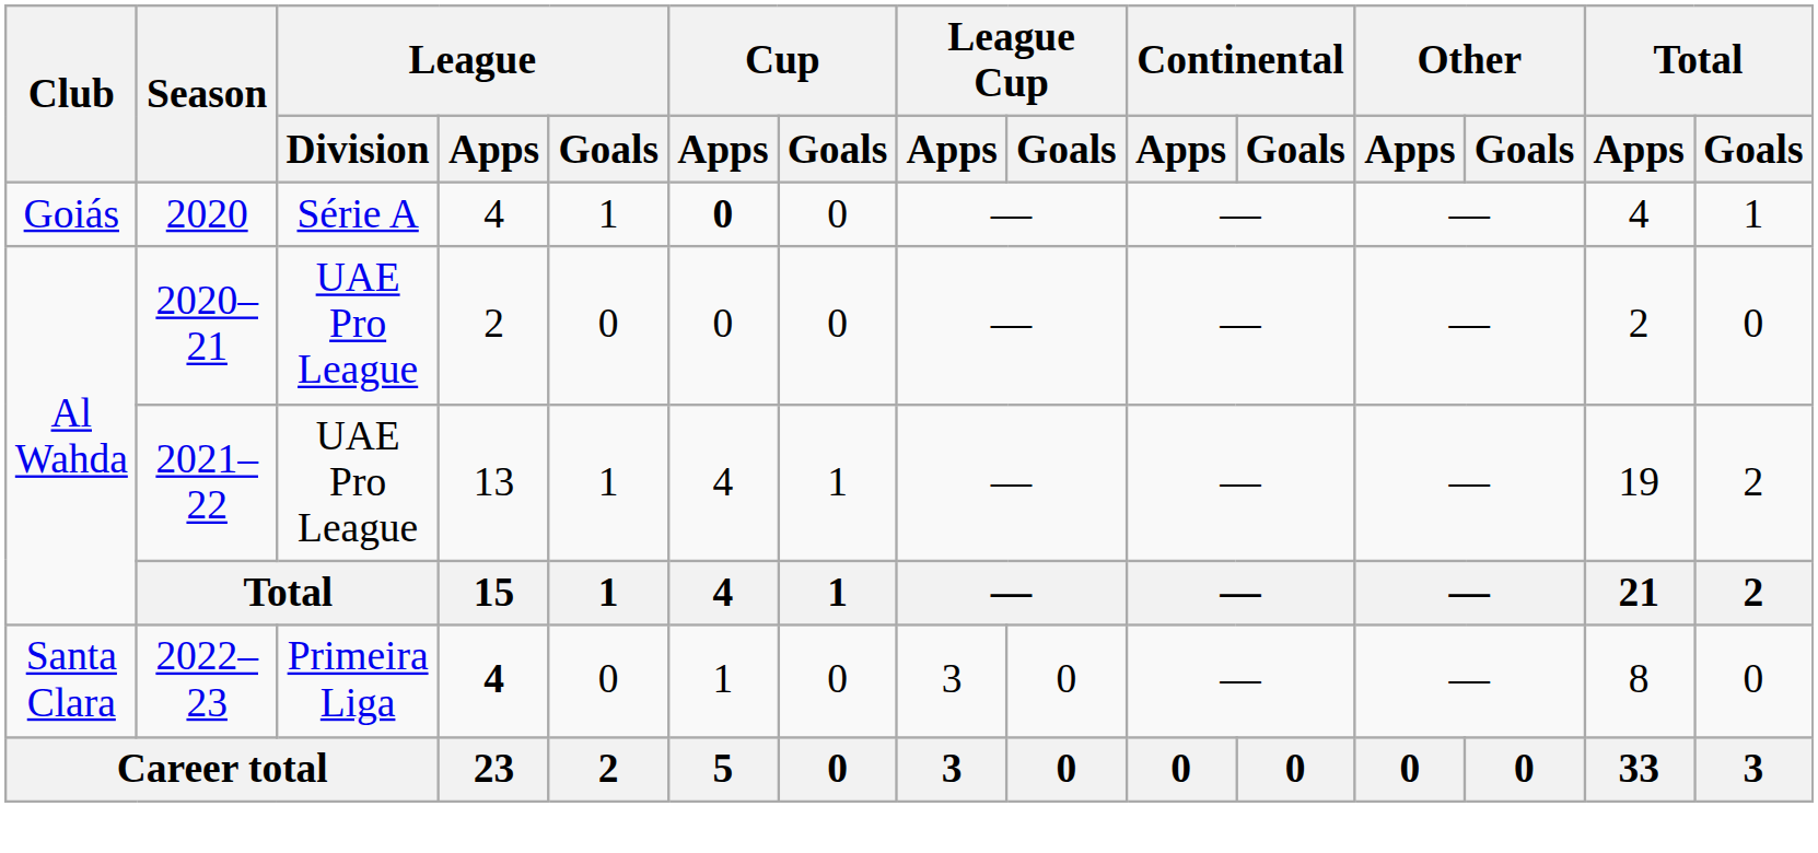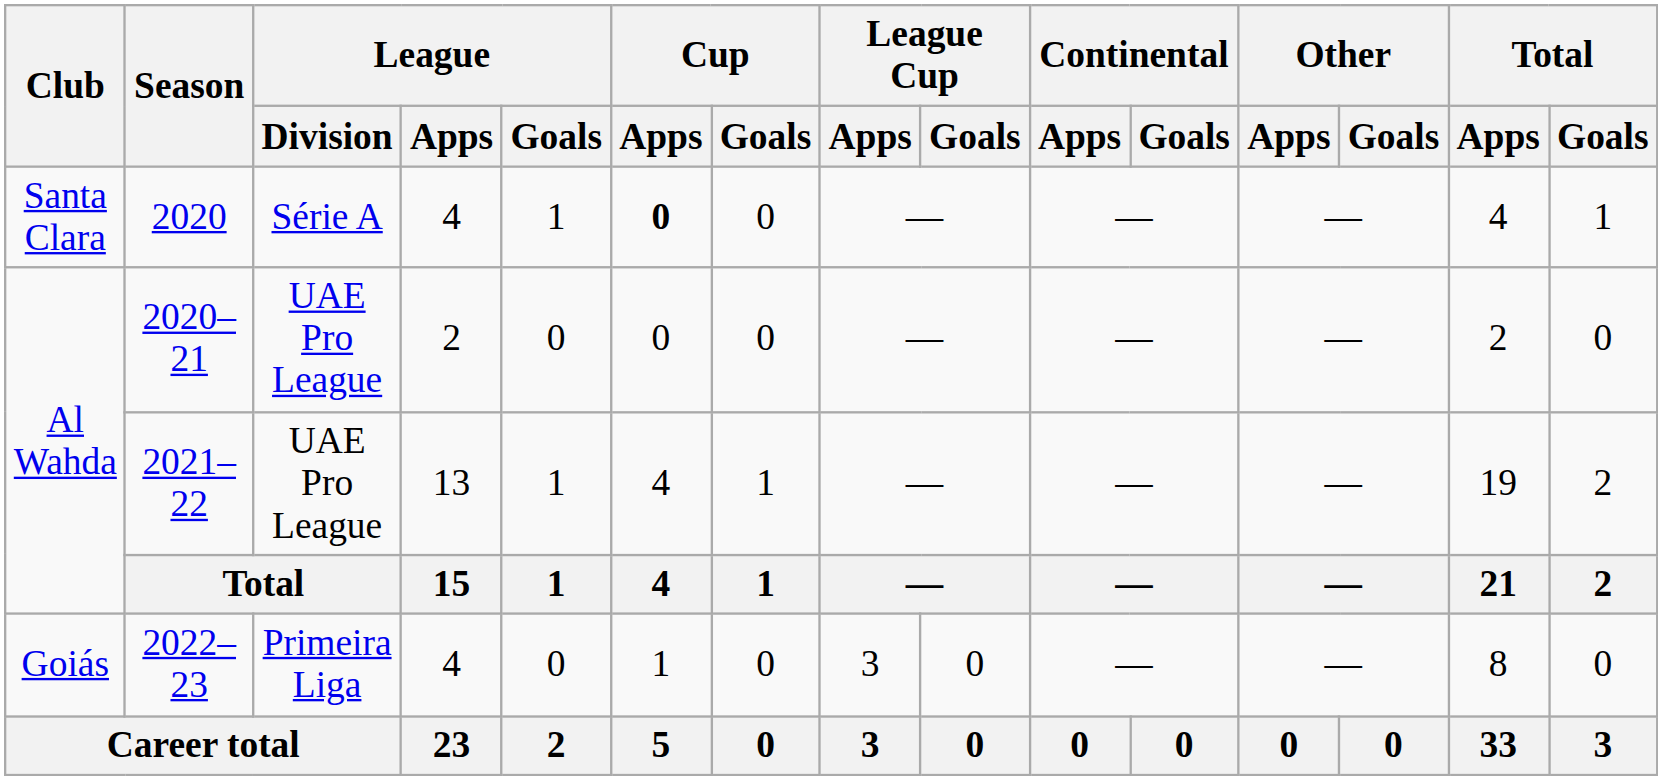2020 | Club: Goiás -> Santa Clara
2022–23 | Club: Santa Clara -> Goiás
2022–23 | League / Apps: bold -> normal
